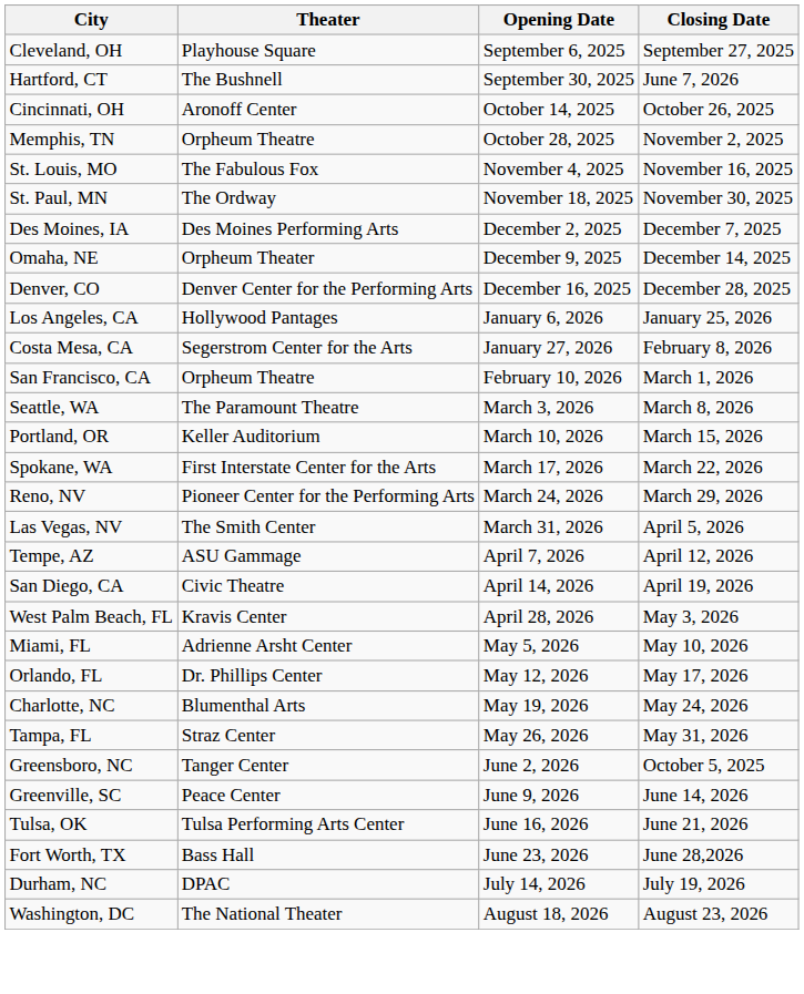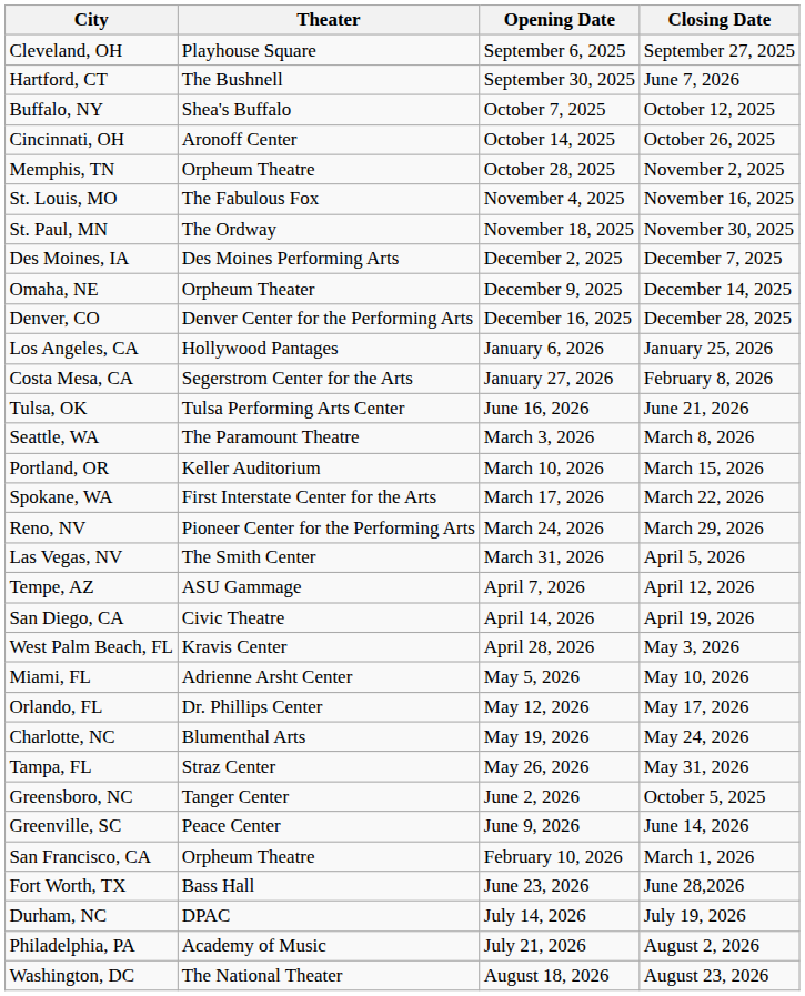+ row: Buffalo, NY | Shea's Buffalo | October 7, 2025 | October 12, 2025
rows swapped: San Francisco, CA <-> Tulsa, OK
+ row: Philadelphia, PA | Academy of Music | July 21, 2026 | August 2, 2026
